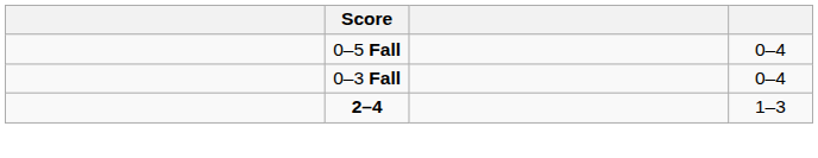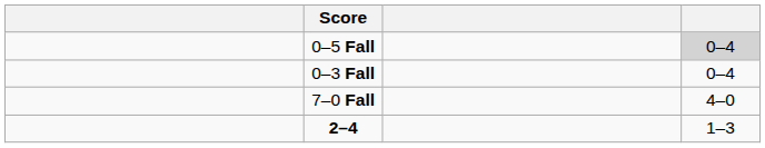0–5 Fall | column 4: no background -> lightgrey background
+ row: 7–0 Fall | 4–0
